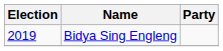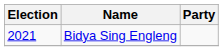Bidya Sing Engleng | Election: 2019 -> 2021
